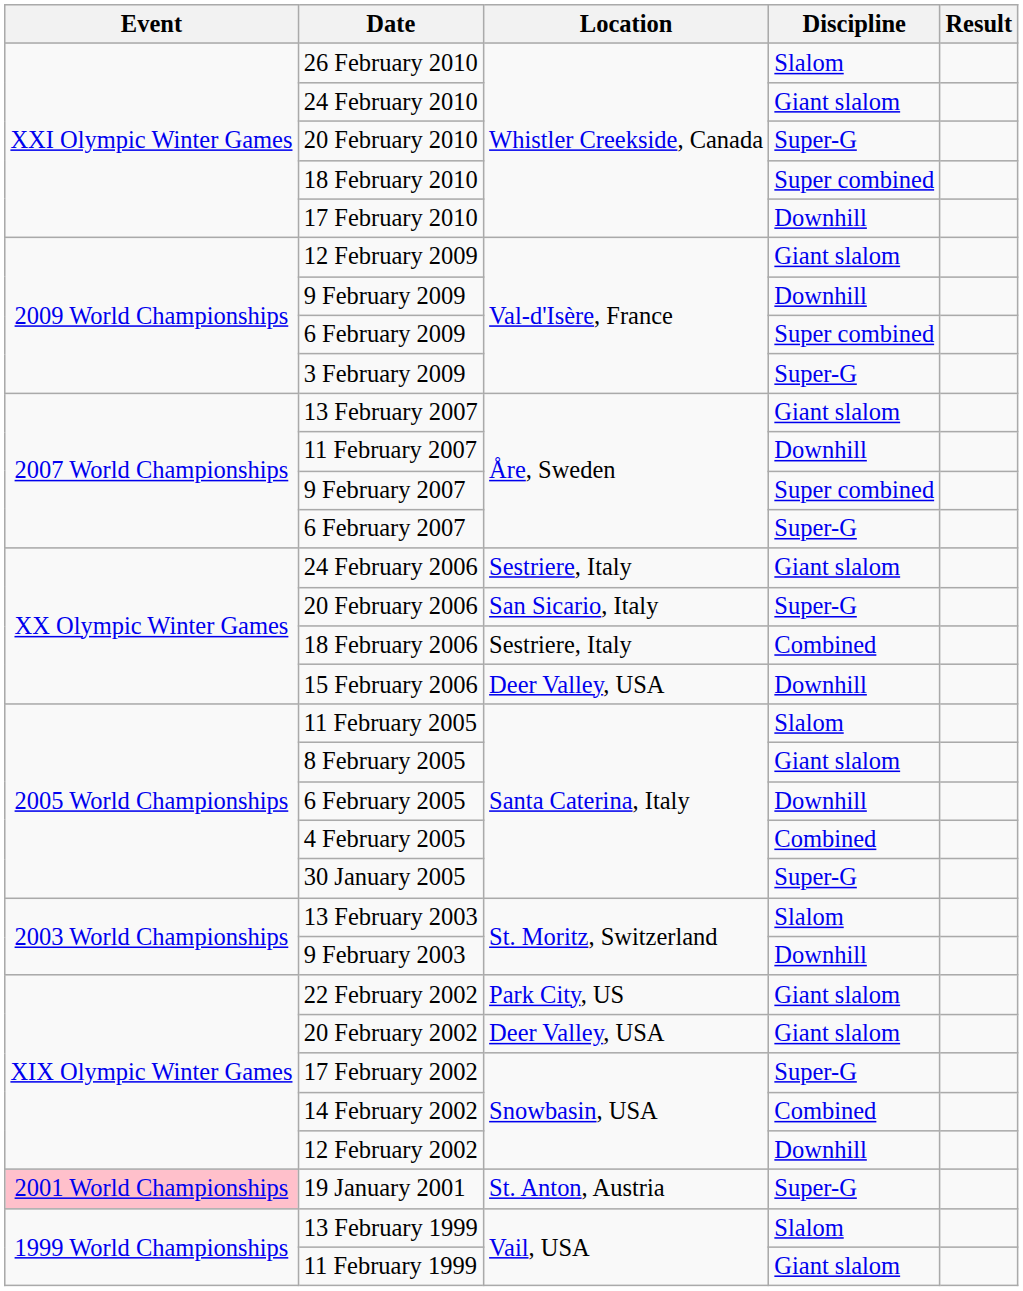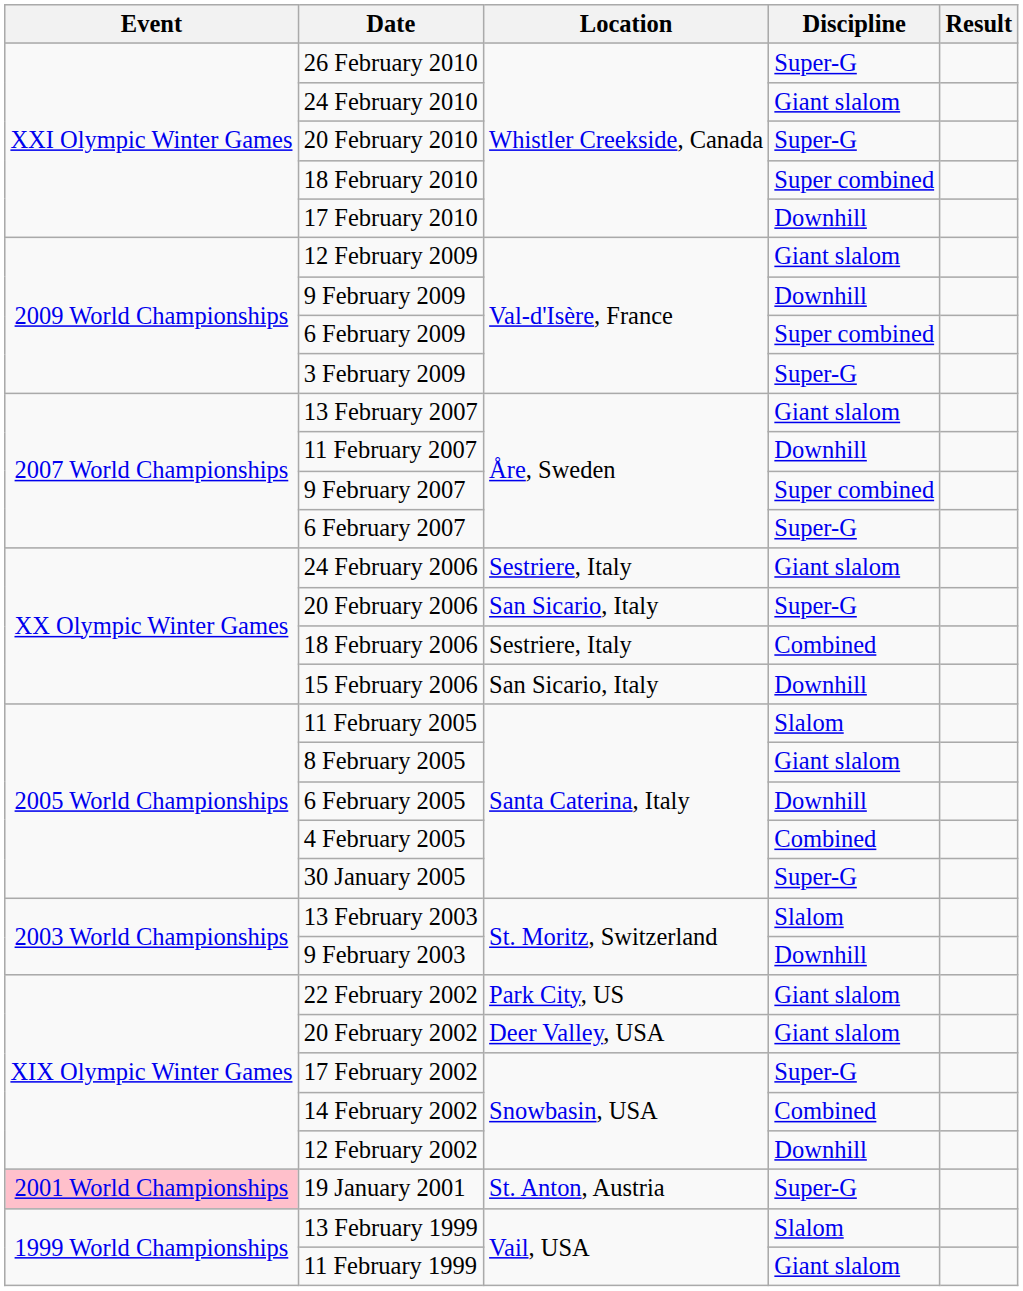26 February 2010 | Discipline: Slalom -> Super-G
15 February 2006 | Location: Deer Valley, USA -> San Sicario, Italy
